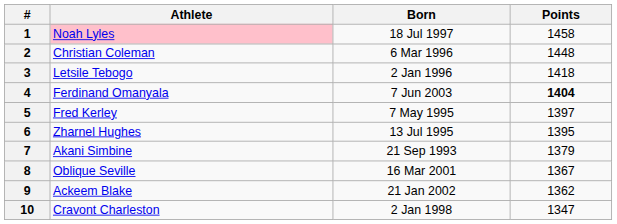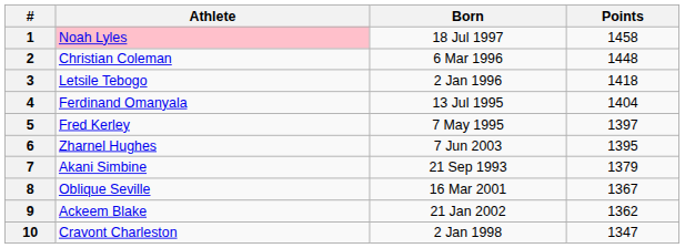4 | Born: 7 Jun 2003 -> 13 Jul 1995
4 | Points: bold -> normal
6 | Born: 13 Jul 1995 -> 7 Jun 2003
